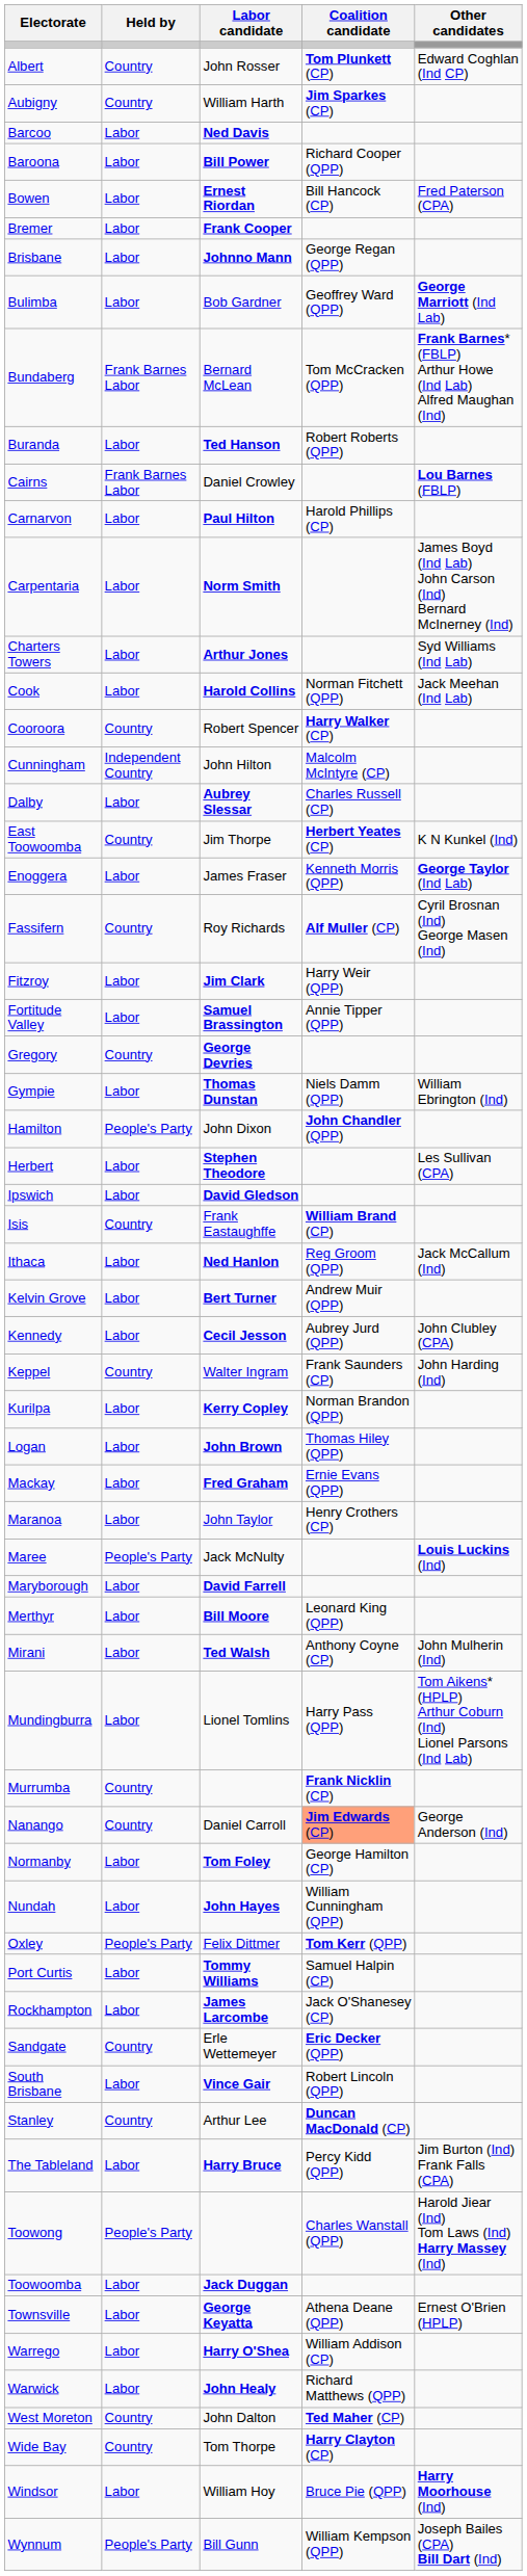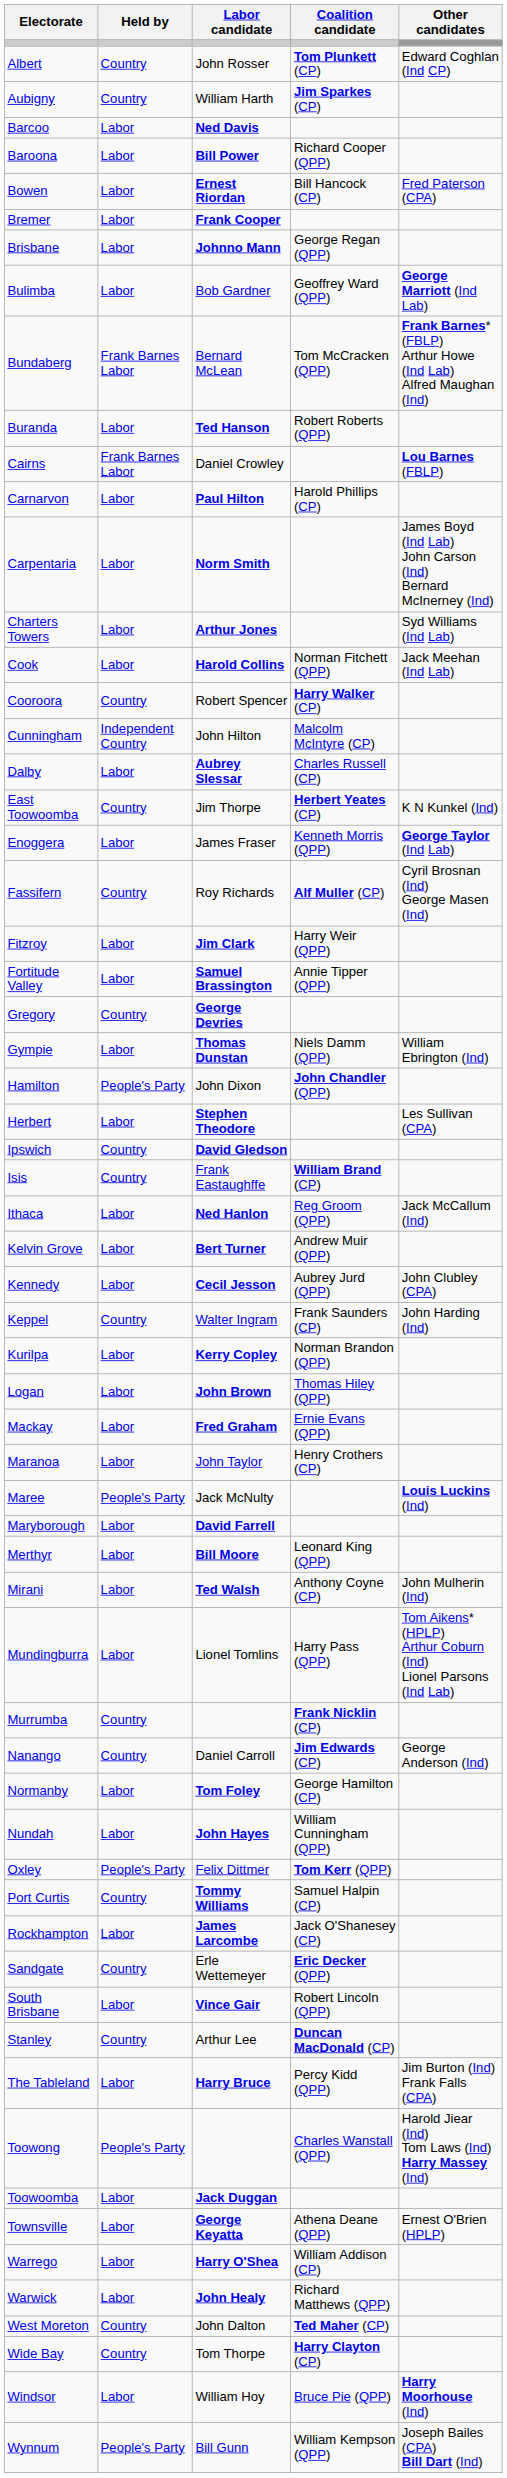Ipswich | Held by: Labor -> Country
Nanango | Coalition candidate: lightsalmon background -> no background
Port Curtis | Held by: Labor -> Country
